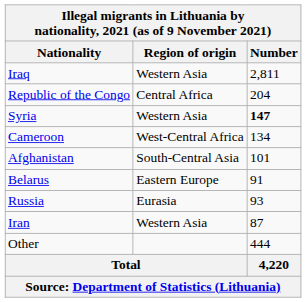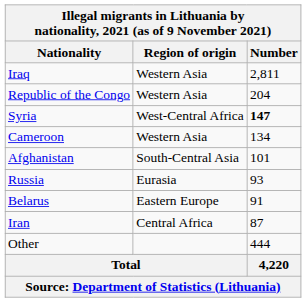Republic of the Congo | Region of origin: Central Africa -> Western Asia
Syria | Region of origin: Western Asia -> West-Central Africa
Cameroon | Region of origin: West-Central Africa -> Western Asia
rows swapped: Russia <-> Belarus
Iran | Region of origin: Western Asia -> Central Africa
